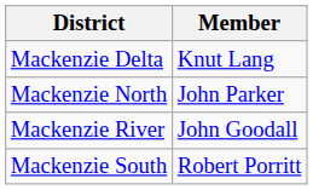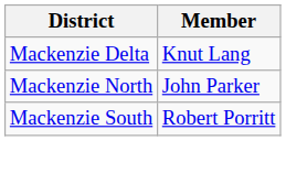- row: Mackenzie River | John Goodall
